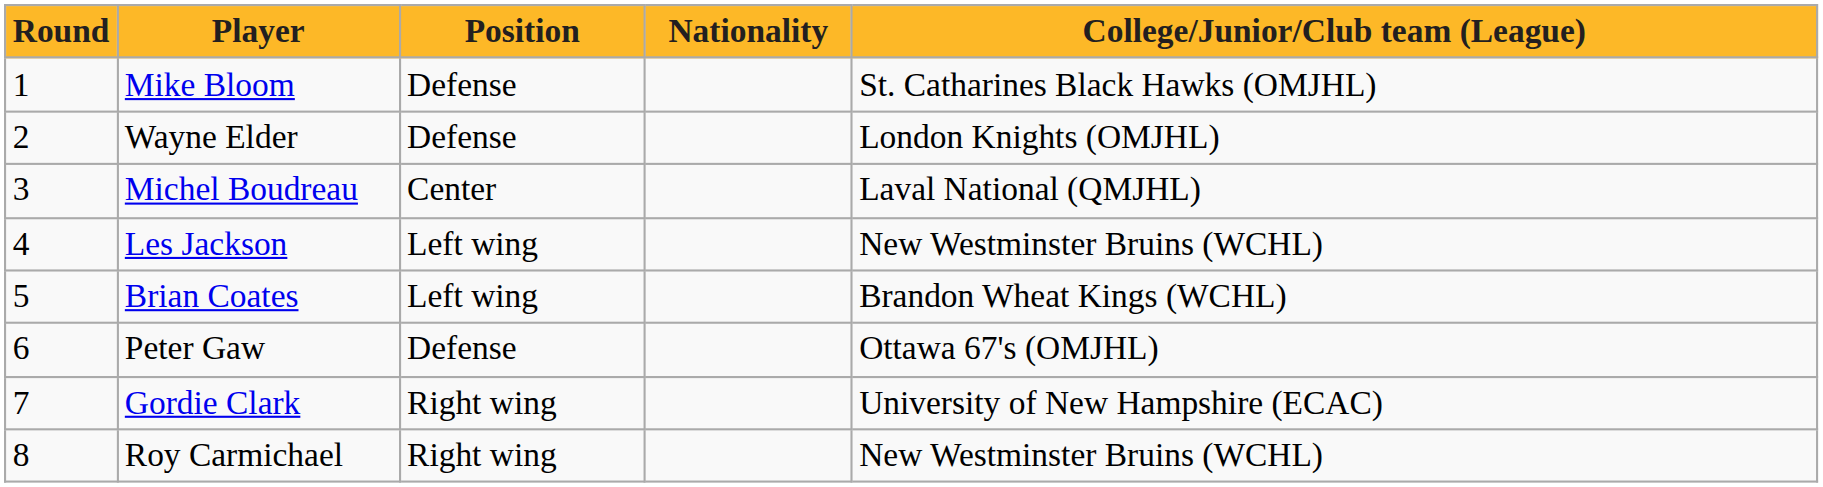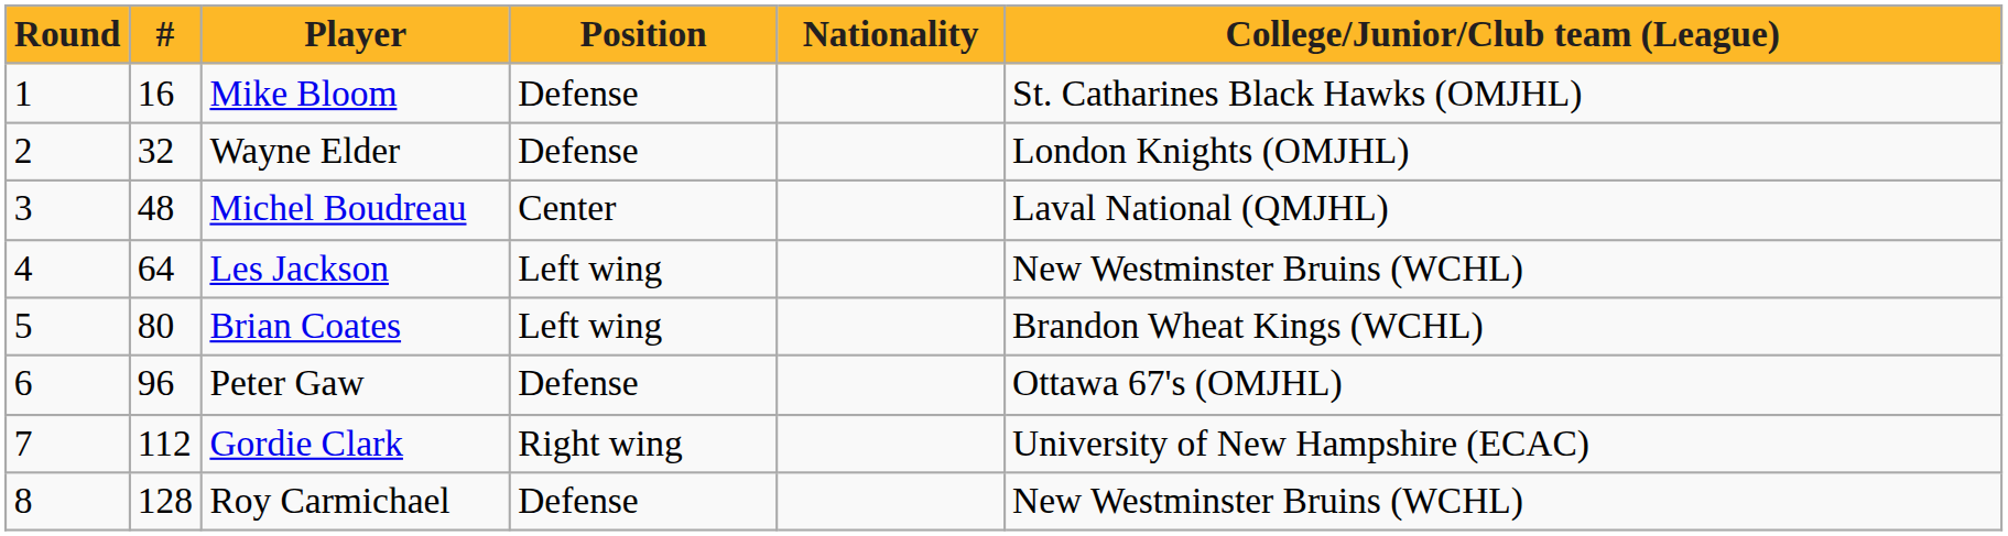+ column: # | 16 | 32 | 48 | 64 | 80 | 96 | 112 | 128
Roy Carmichael | Position: Right wing -> Defense
